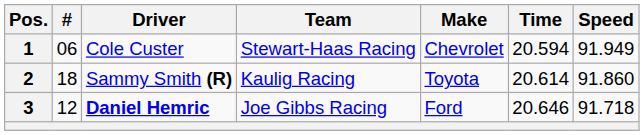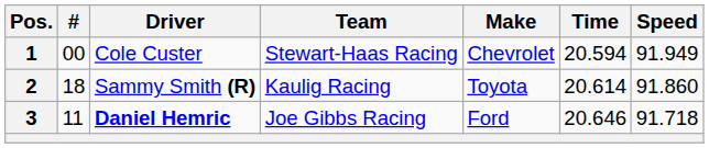1 | #: 06 -> 00
3 | #: 12 -> 11
